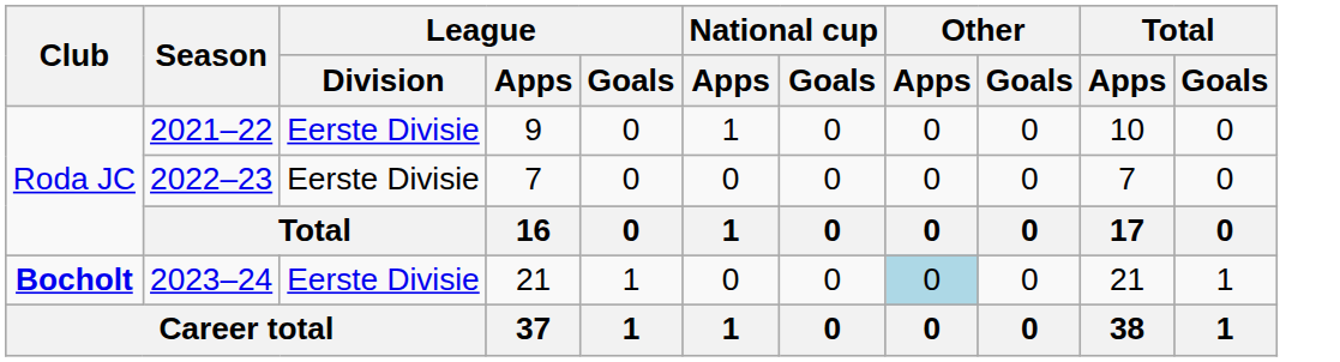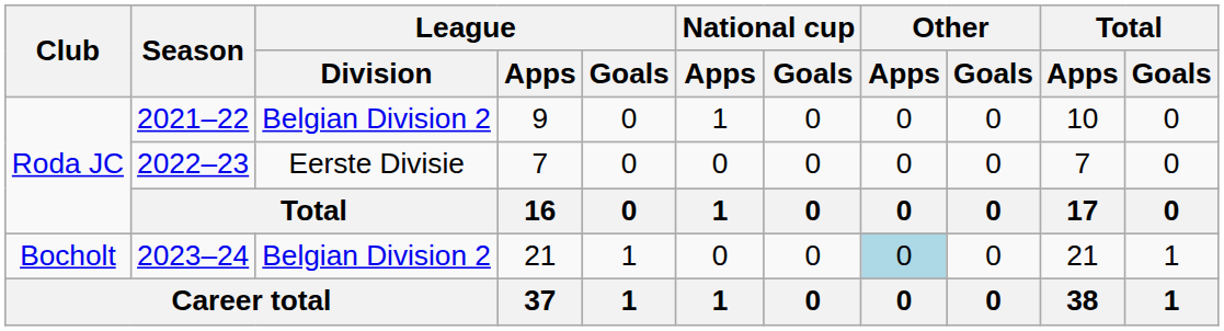2021–22 | League / Division: Eerste Divisie -> Belgian Division 2
2023–24 | Club: bold -> normal
2023–24 | League / Division: Eerste Divisie -> Belgian Division 2
